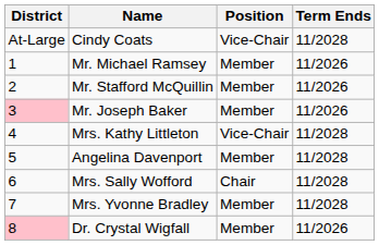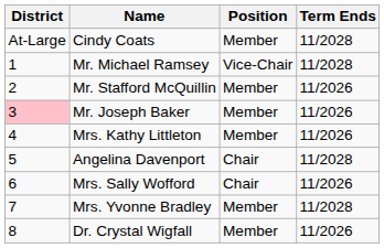Cindy Coats | Position: Vice-Chair -> Member
Mr. Michael Ramsey | Position: Member -> Vice-Chair
Mr. Michael Ramsey | Term Ends: 11/2026 -> 11/2028
Mrs. Kathy Littleton | Position: Vice-Chair -> Member
Mrs. Kathy Littleton | Term Ends: 11/2028 -> 11/2026
Angelina Davenport | Position: Member -> Chair
Mrs. Sally Wofford | Term Ends: 11/2028 -> 11/2026
Dr. Crystal Wigfall | District: pink background -> no background
